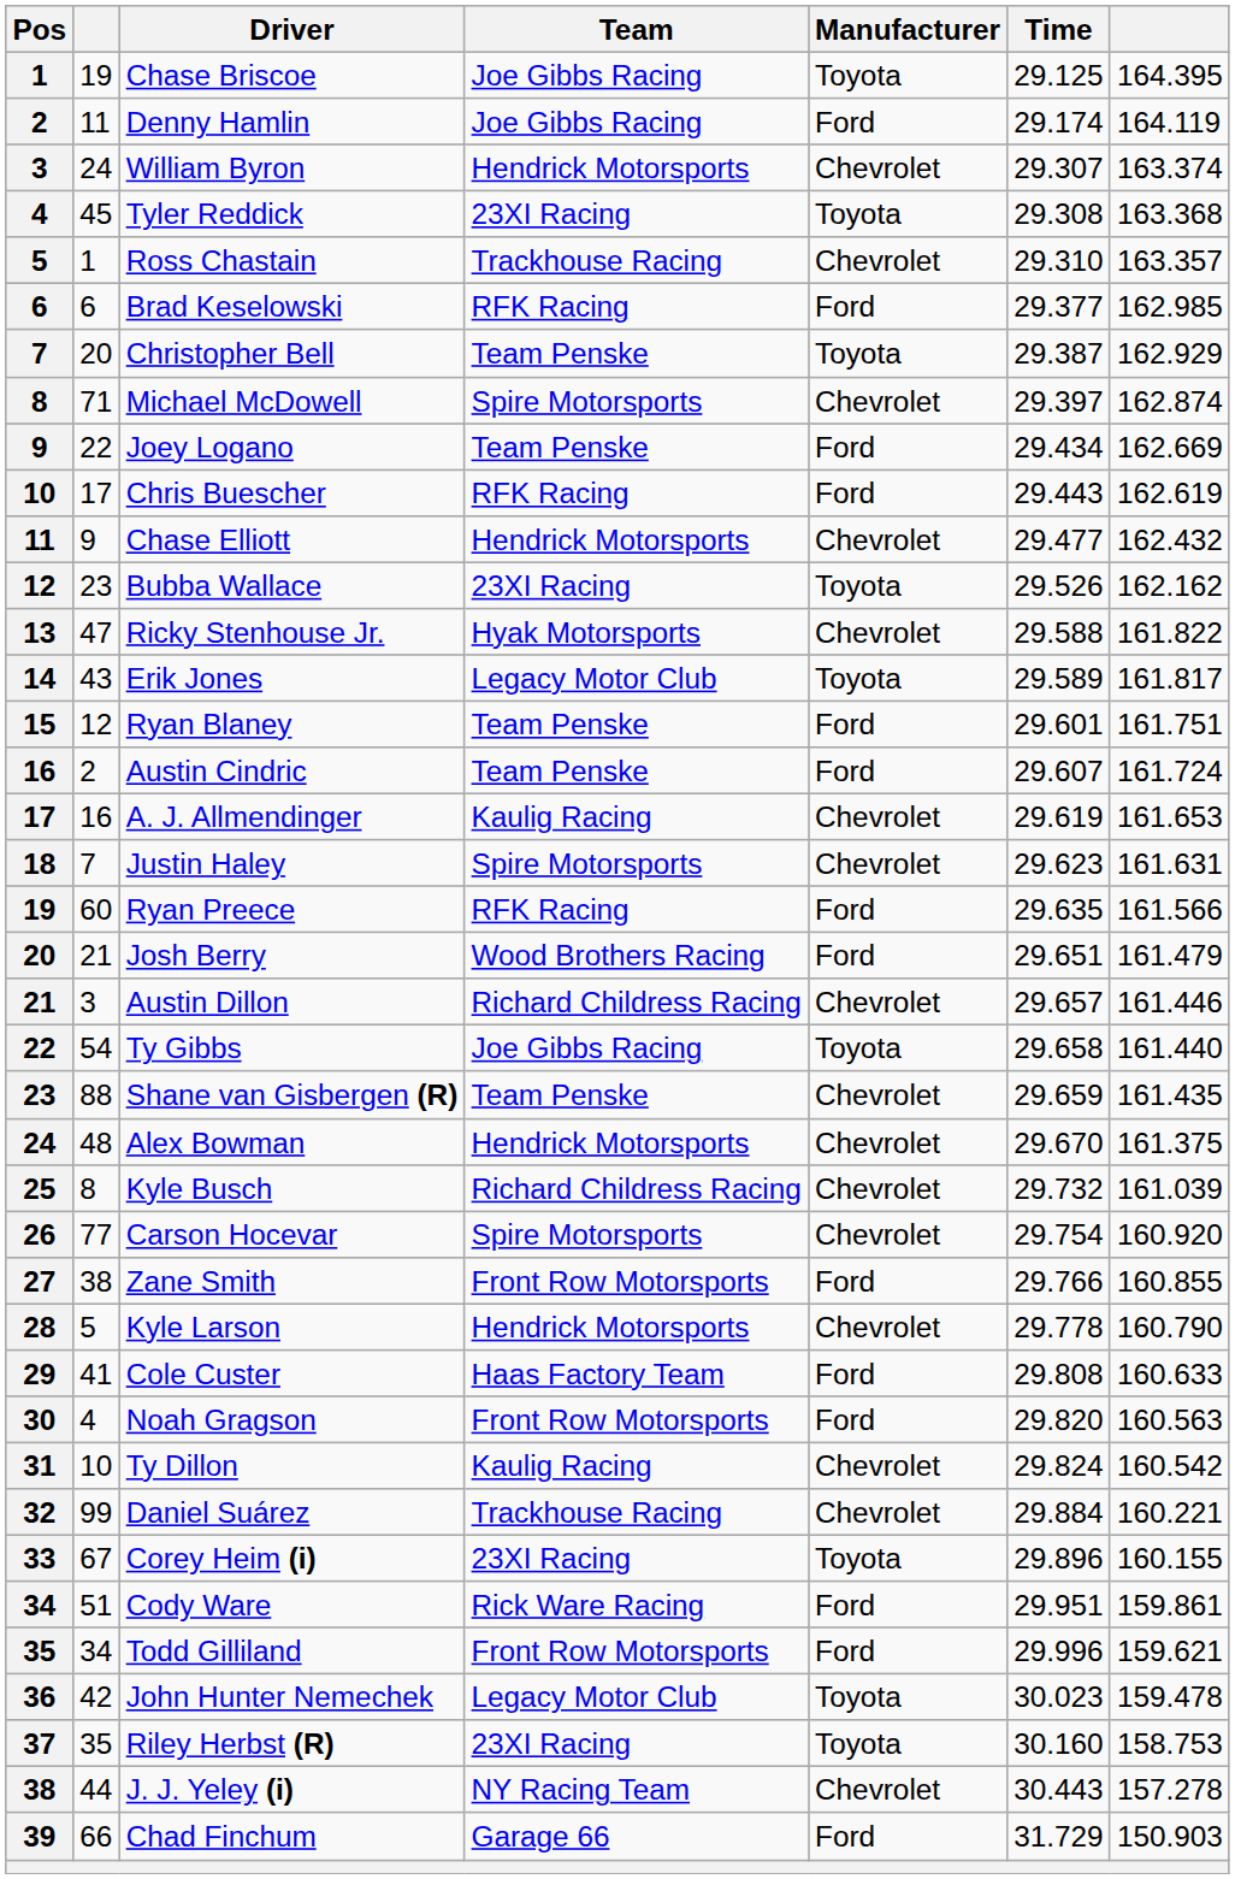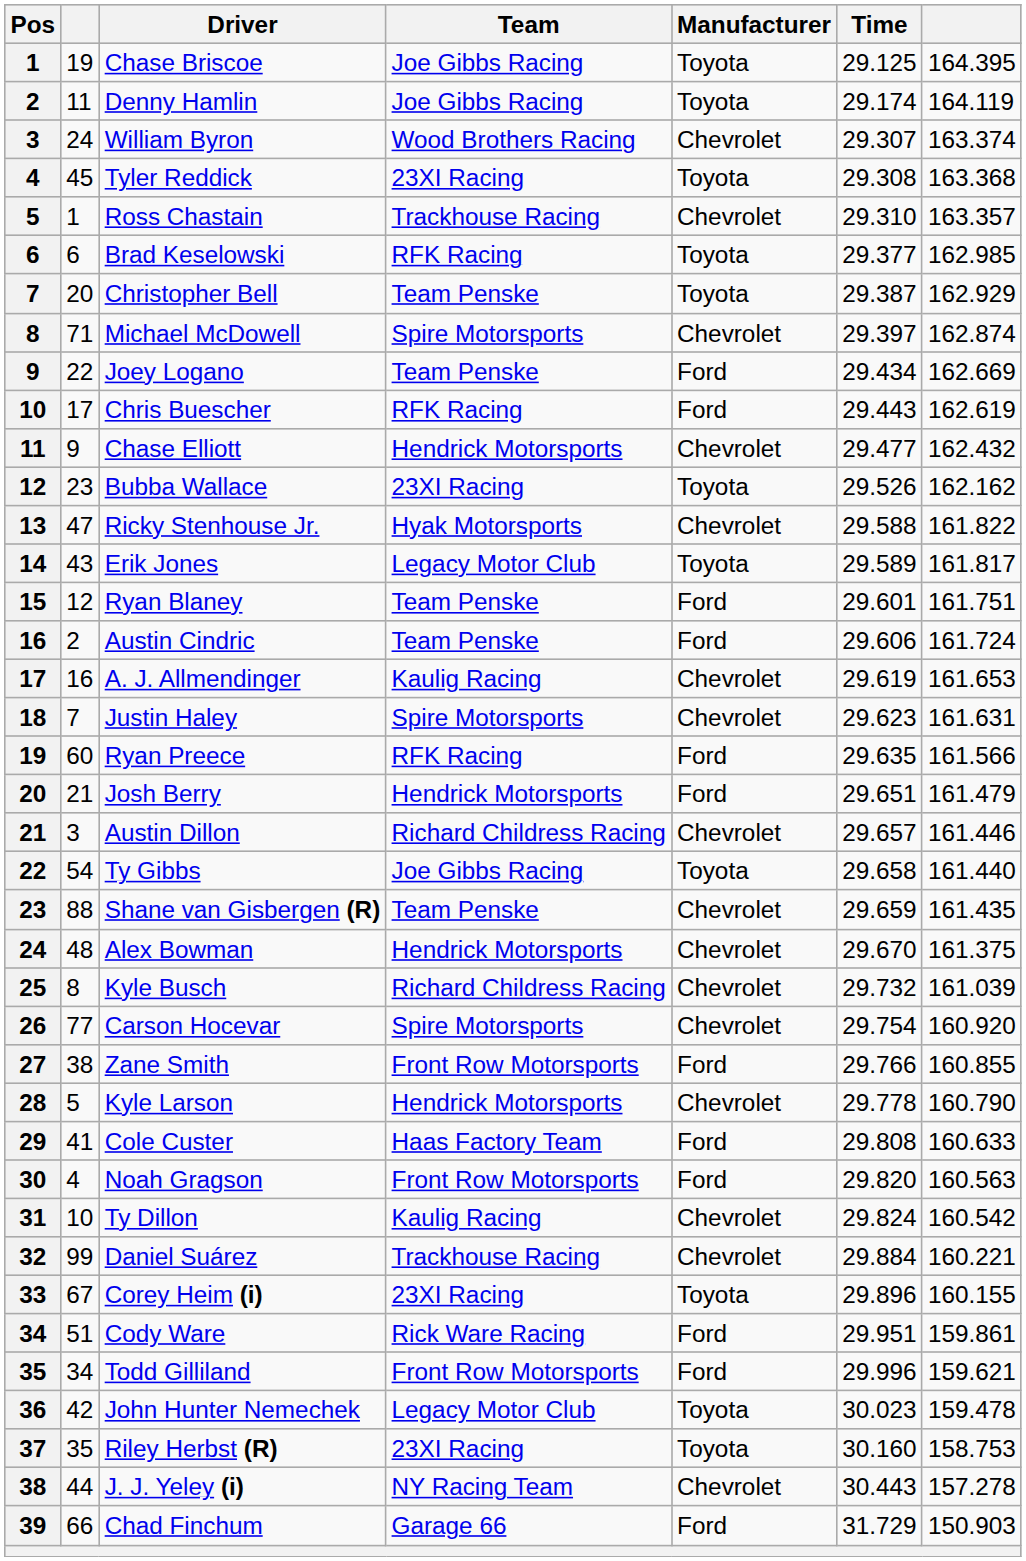Denny Hamlin | Manufacturer: Ford -> Toyota
William Byron | Team: Hendrick Motorsports -> Wood Brothers Racing
Brad Keselowski | Manufacturer: Ford -> Toyota
Austin Cindric | Time: 29.607 -> 29.606
Josh Berry | Team: Wood Brothers Racing -> Hendrick Motorsports
